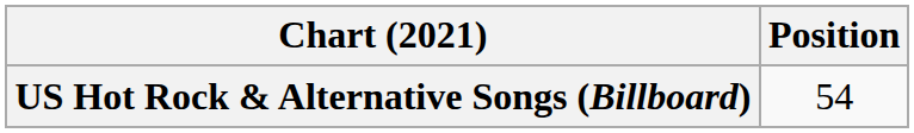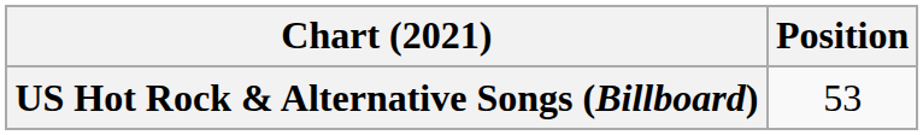US Hot Rock & Alternative Songs (Billboard) | Position: 54 -> 53
